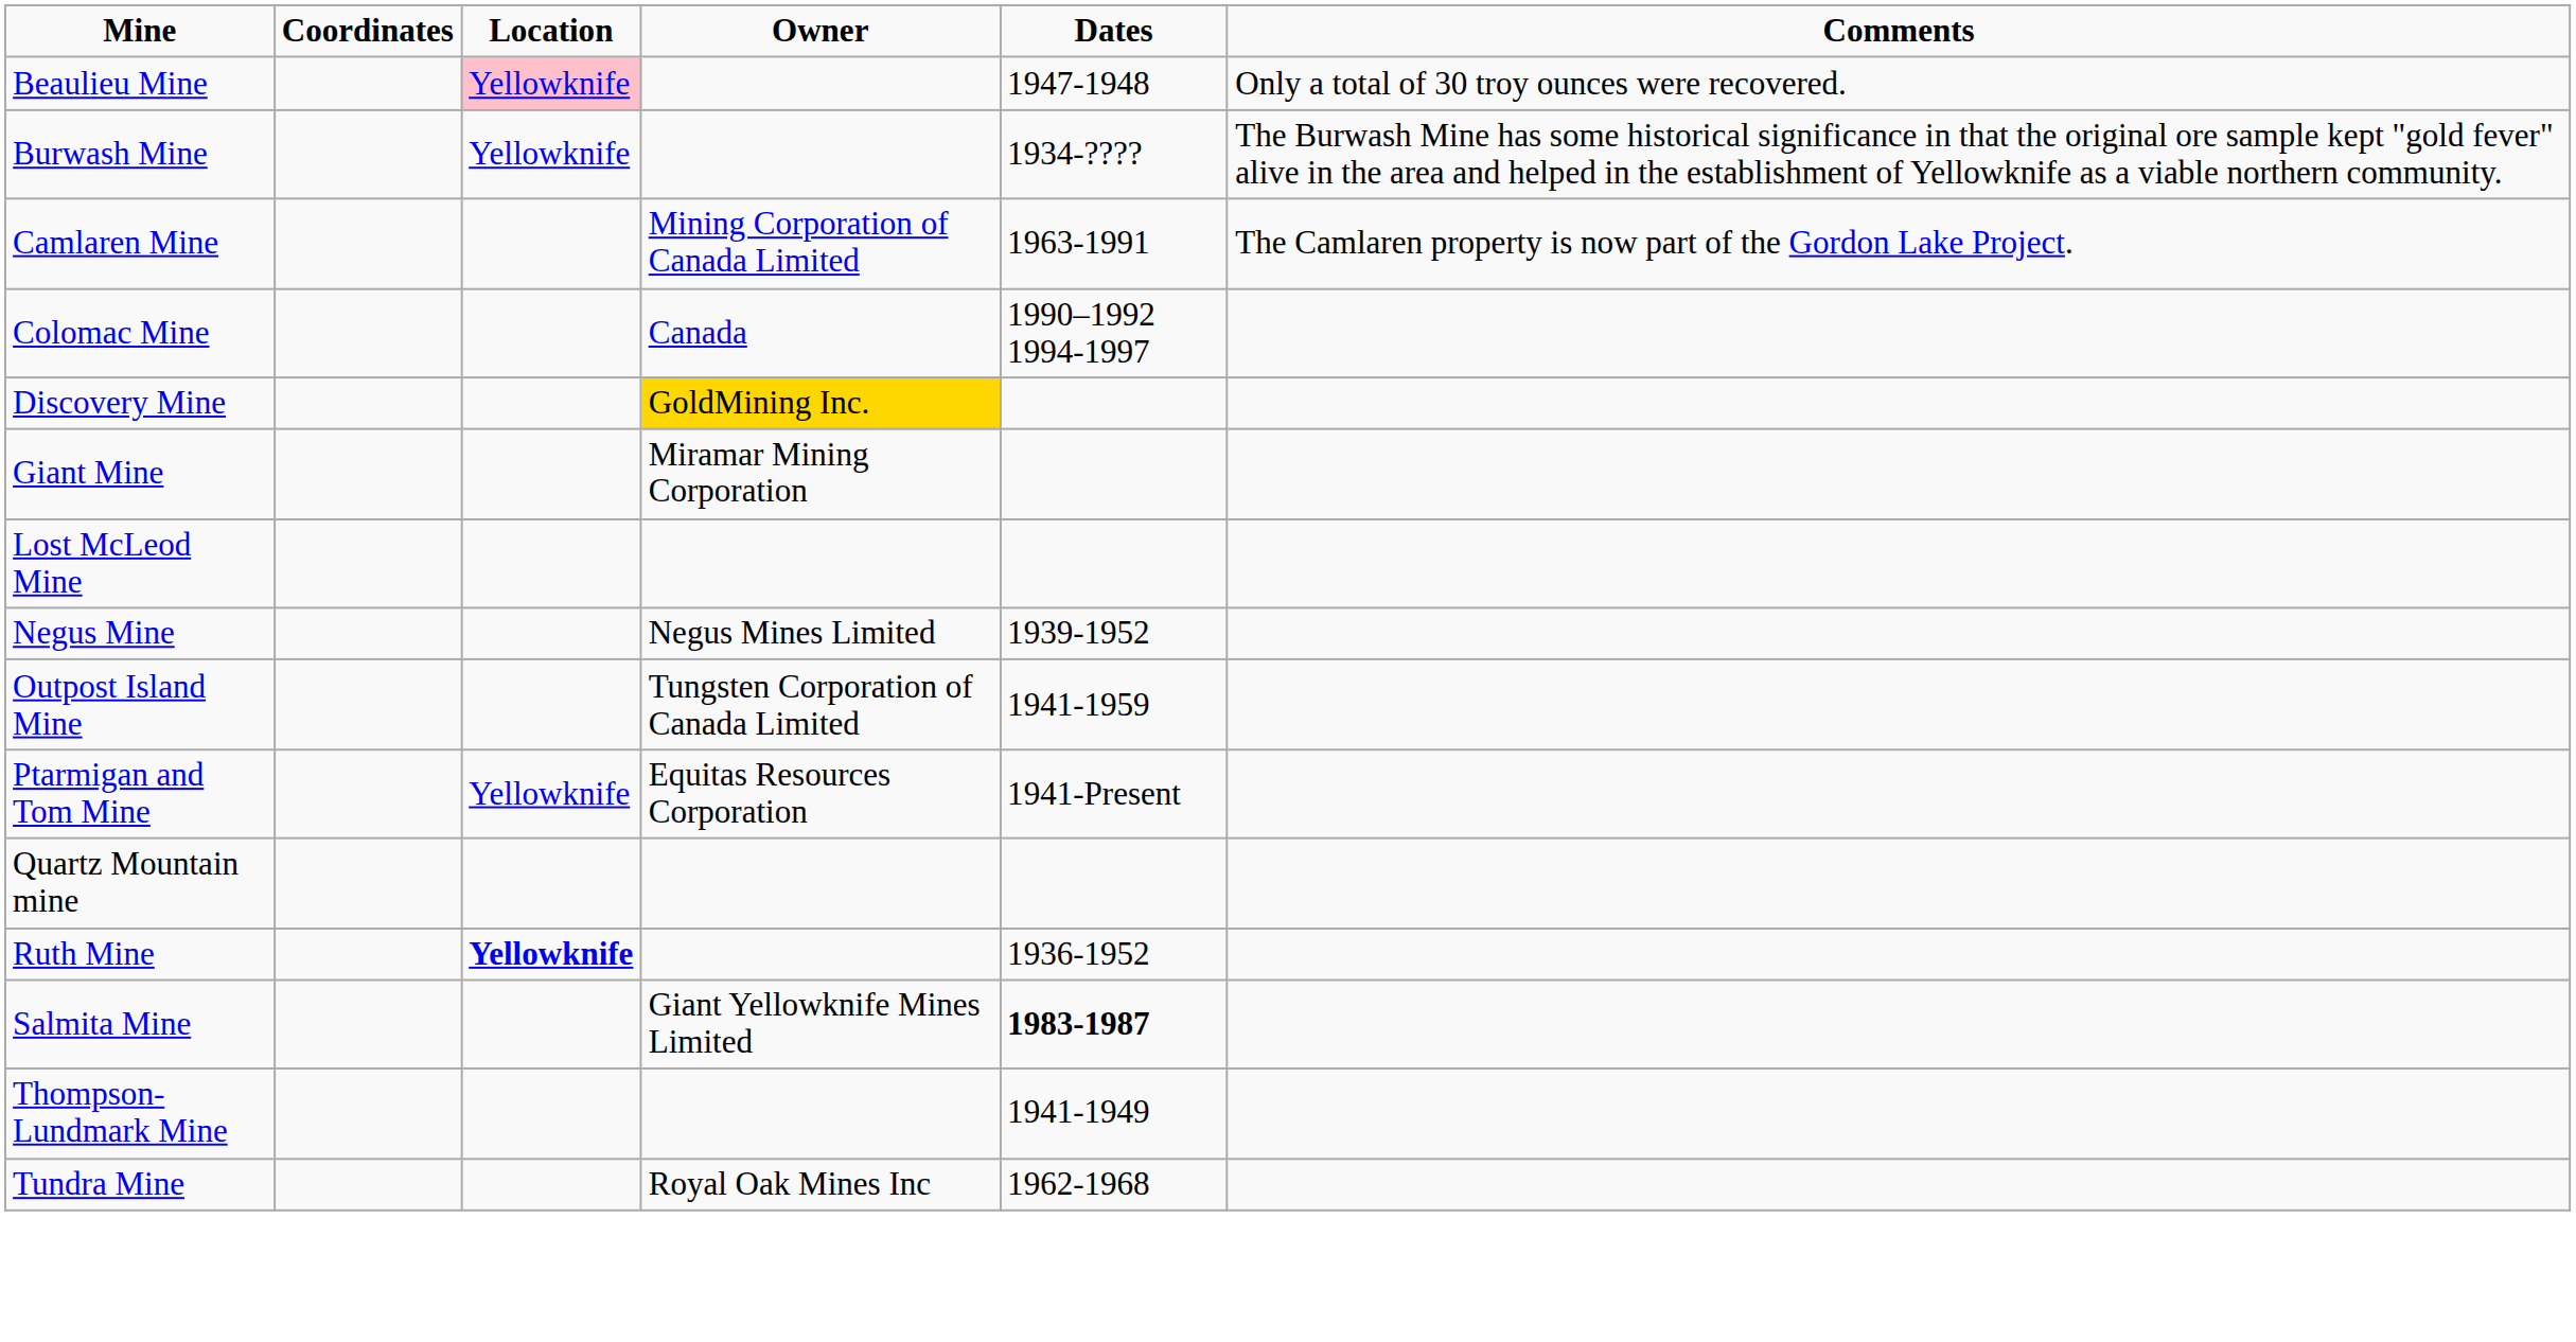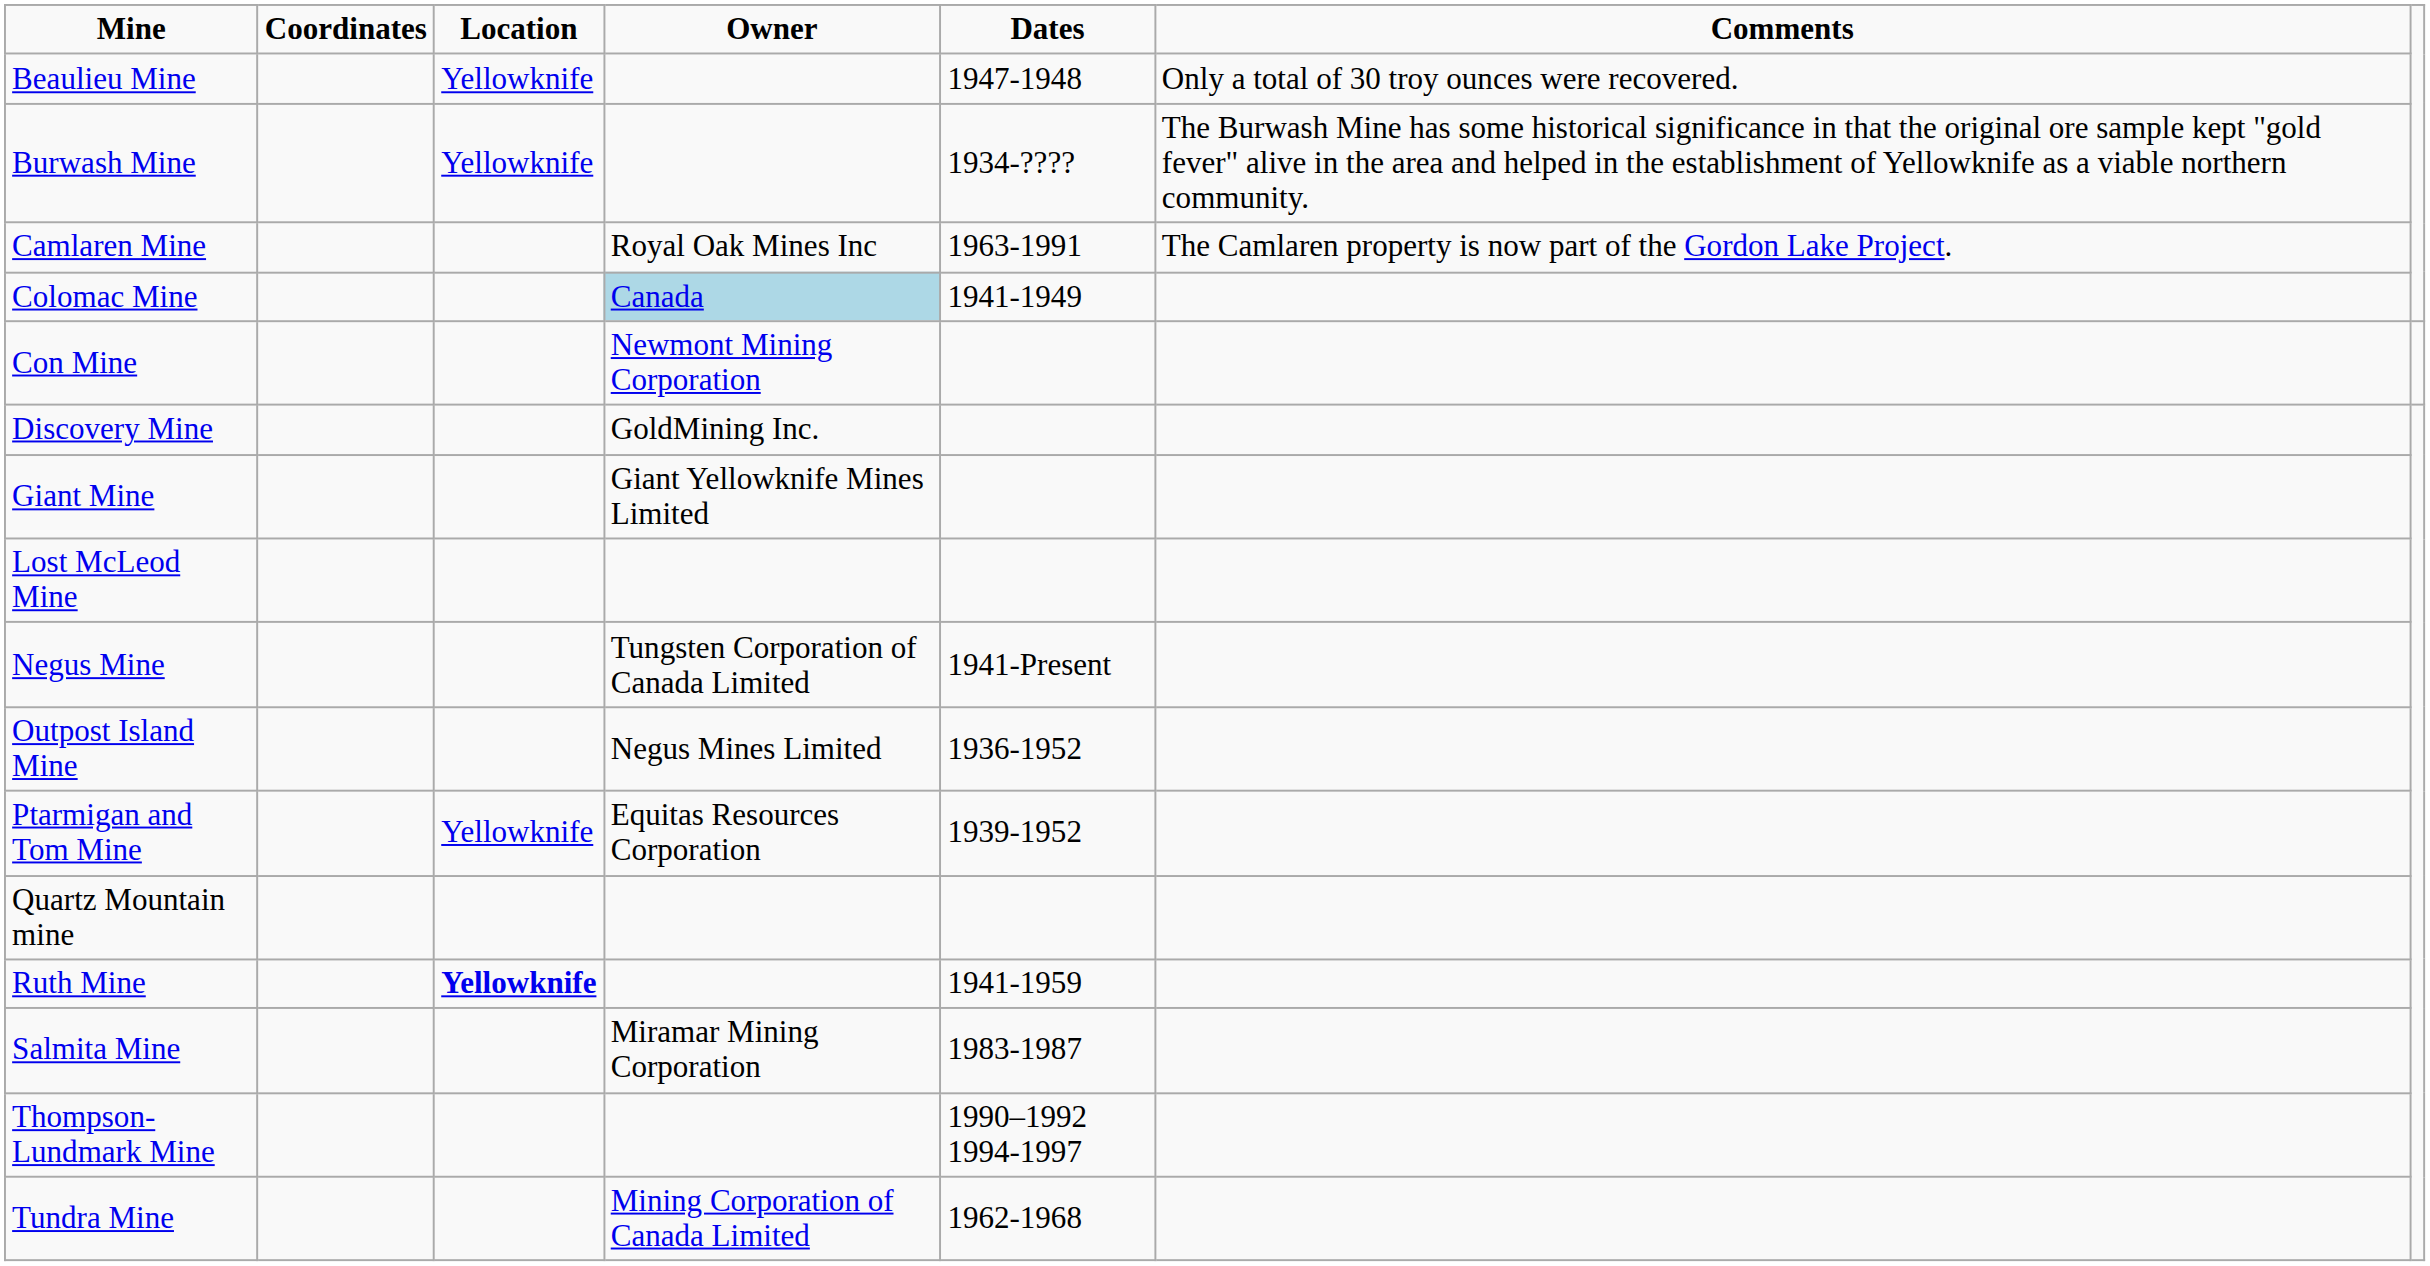Beaulieu Mine | Location: pink background -> no background
Camlaren Mine | Owner: Mining Corporation of Canada Limited -> Royal Oak Mines Inc
Colomac Mine | Owner: no background -> lightblue background
Colomac Mine | Dates: 1990–1992 1994-1997 -> 1941-1949
+ row: Con Mine | Newmont Mining Corporation
Discovery Mine | Owner: gold background -> no background
Giant Mine | Owner: Miramar Mining Corporation -> Giant Yellowknife Mines Limited
Negus Mine | Owner: Negus Mines Limited -> Tungsten Corporation of Canada Limited
Negus Mine | Dates: 1939-1952 -> 1941-Present
Outpost Island Mine | Owner: Tungsten Corporation of Canada Limited -> Negus Mines Limited
Outpost Island Mine | Dates: 1941-1959 -> 1936-1952
Ptarmigan and Tom Mine | Dates: 1941-Present -> 1939-1952
Ruth Mine | Dates: 1936-1952 -> 1941-1959
Salmita Mine | Owner: Giant Yellowknife Mines Limited -> Miramar Mining Corporation
Salmita Mine | Dates: bold -> normal
Thompson-Lundmark Mine | Dates: 1941-1949 -> 1990–1992 1994-1997
Tundra Mine | Owner: Royal Oak Mines Inc -> Mining Corporation of Canada Limited
